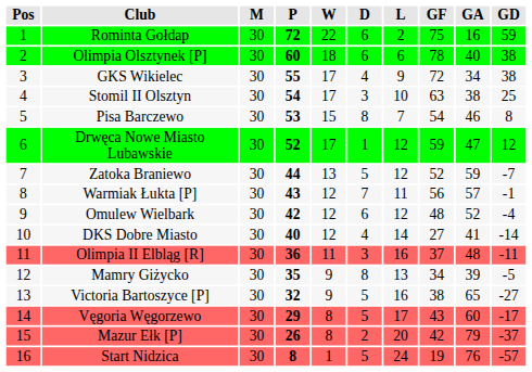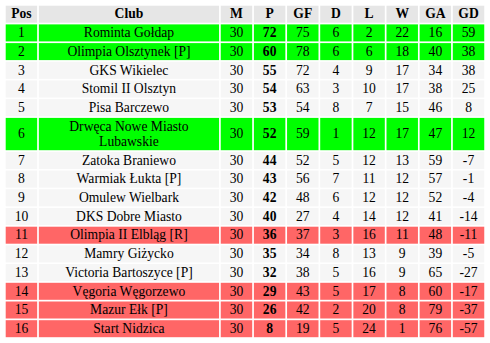columns swapped: W <-> GF
